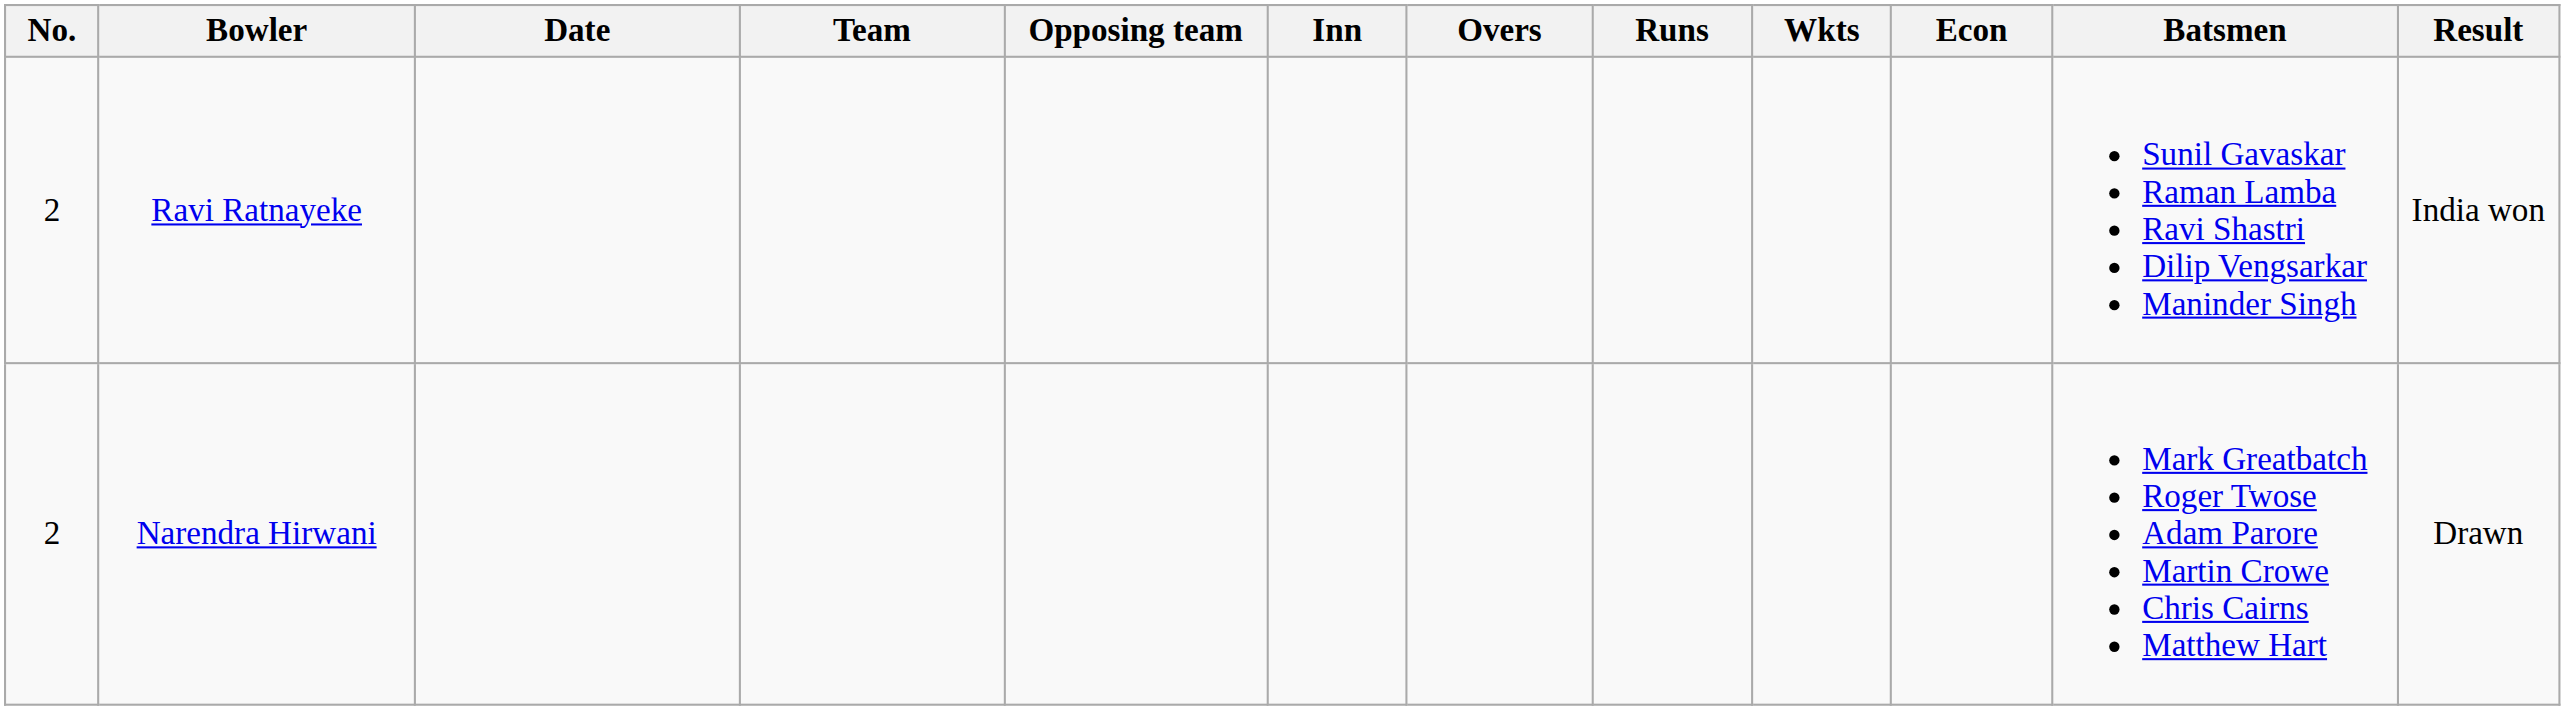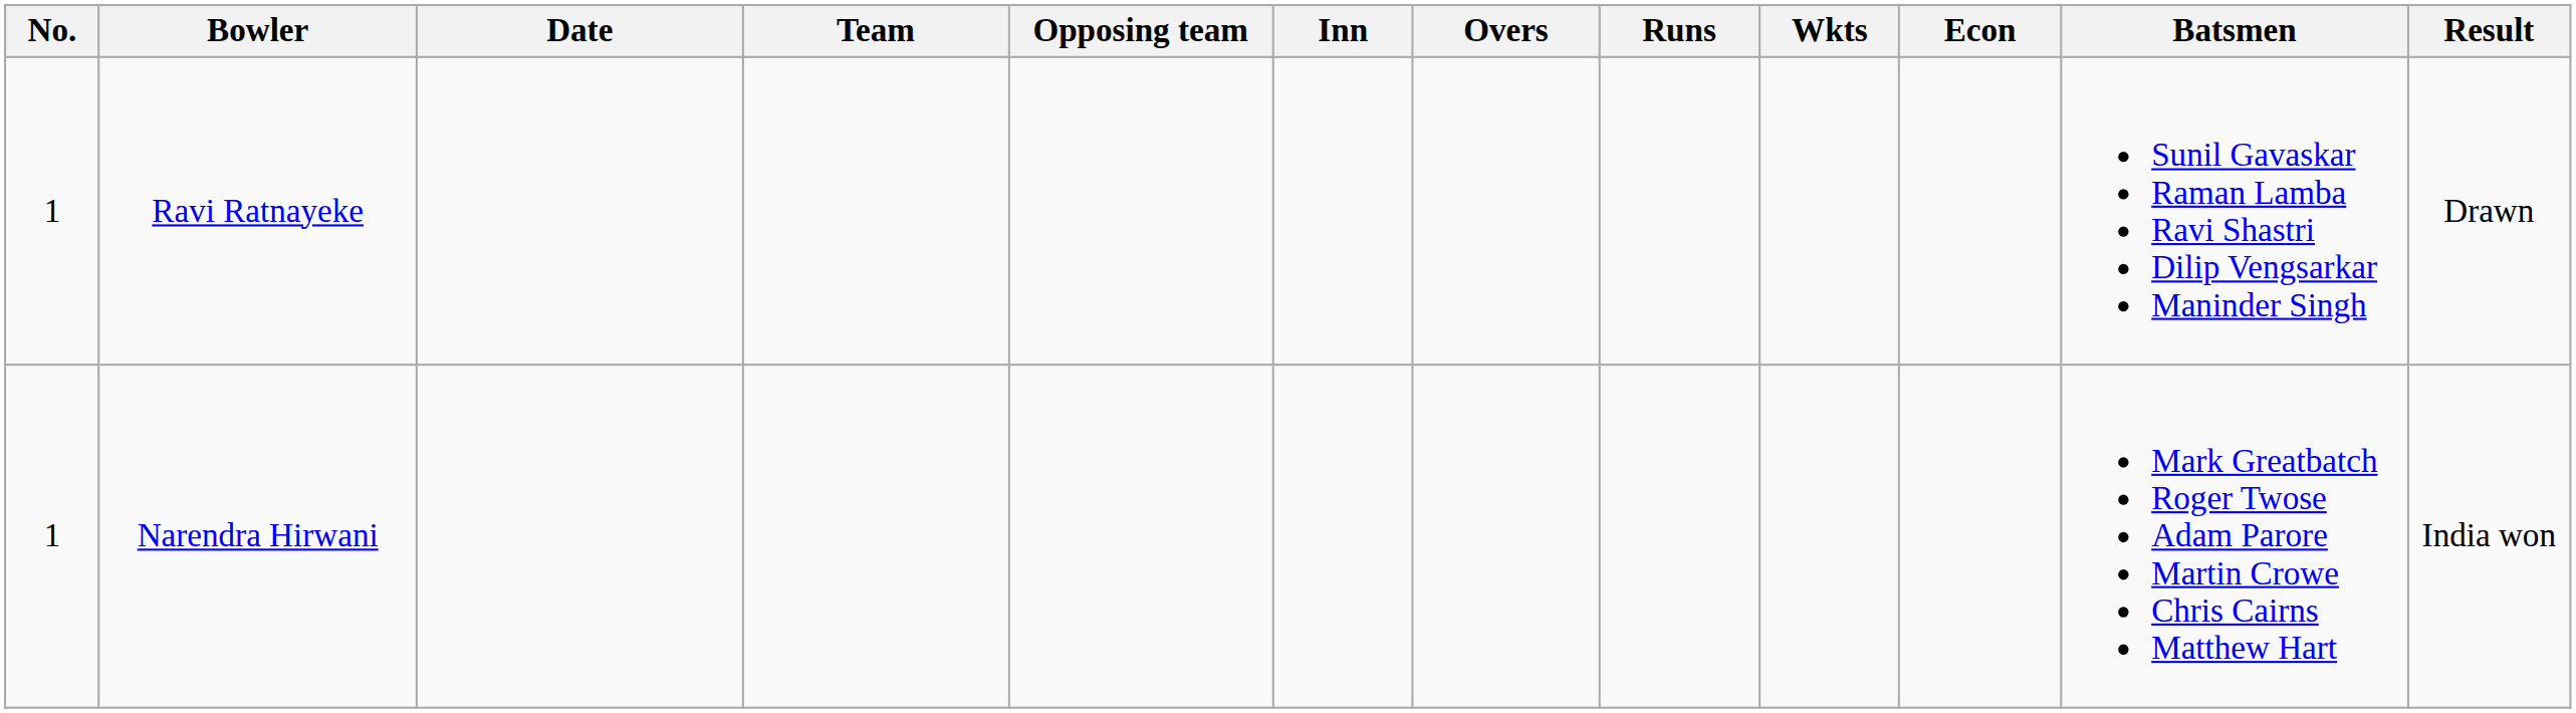Ravi Ratnayeke | No.: 2 -> 1
Ravi Ratnayeke | Result: India won -> Drawn
Narendra Hirwani | No.: 2 -> 1
Narendra Hirwani | Result: Drawn -> India won
